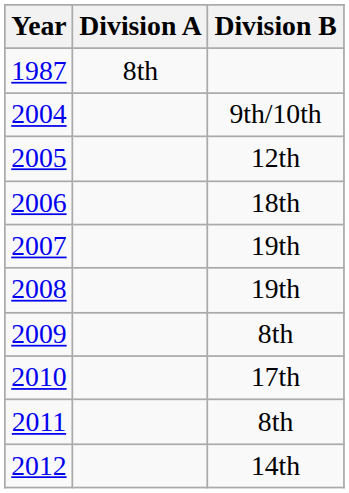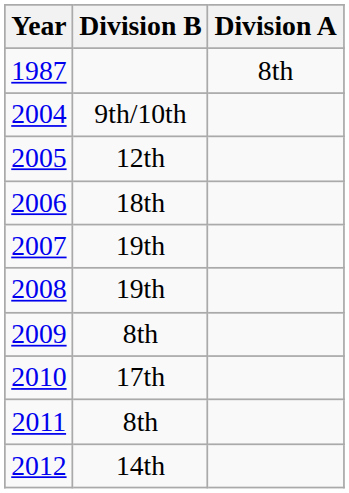columns swapped: Division A <-> Division B
